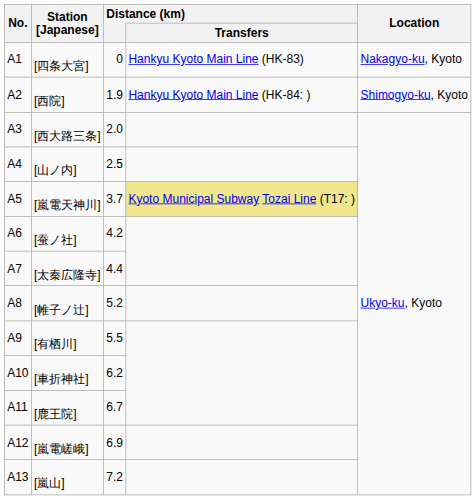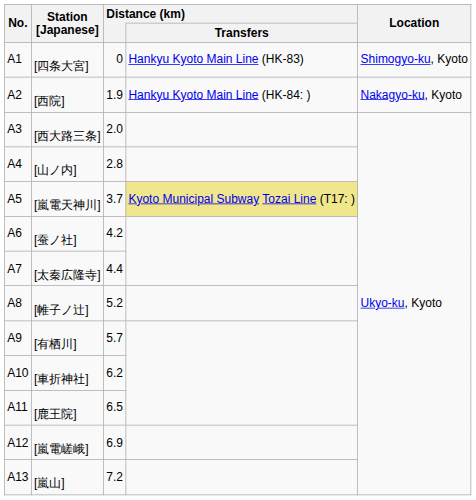[四条大宮] | Location: Nakagyo-ku, Kyoto -> Shimogyo-ku, Kyoto
[西院] | Location: Shimogyo-ku, Kyoto -> Nakagyo-ku, Kyoto
[山ノ内] | Distance (km): 2.5 -> 2.8
[有栖川] | Distance (km): 5.5 -> 5.7
[鹿王院] | Distance (km): 6.7 -> 6.5
